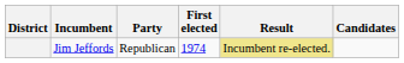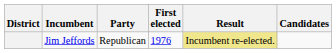Jim Jeffords | First elected: 1974 -> 1976
